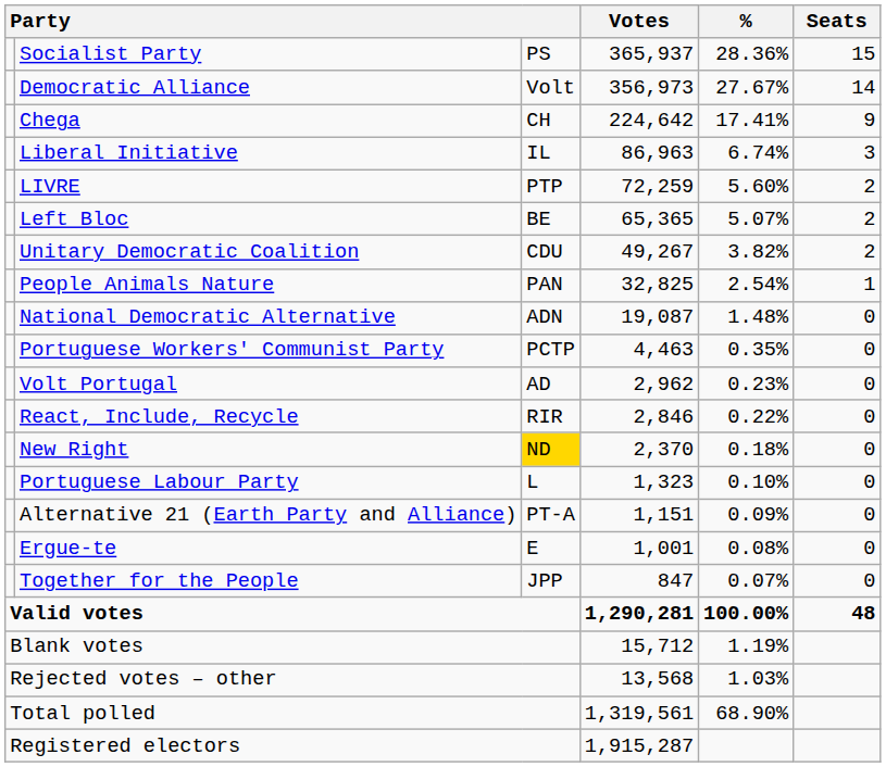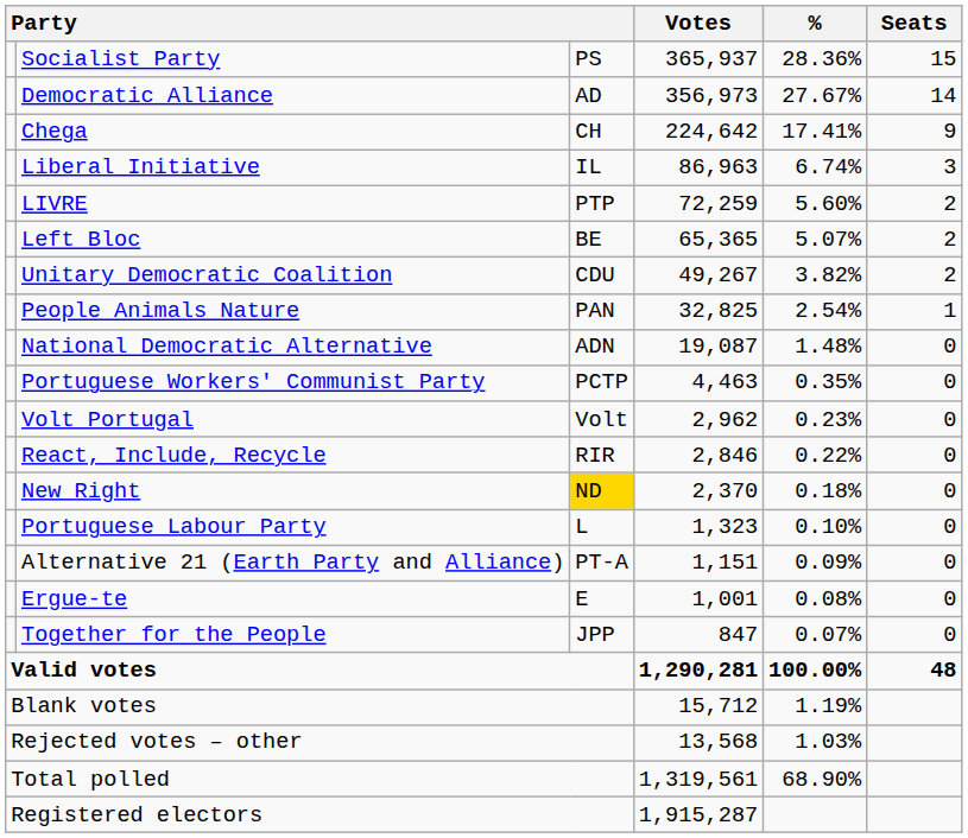Democratic Alliance | column 3: Volt -> AD
Volt Portugal | column 3: AD -> Volt
